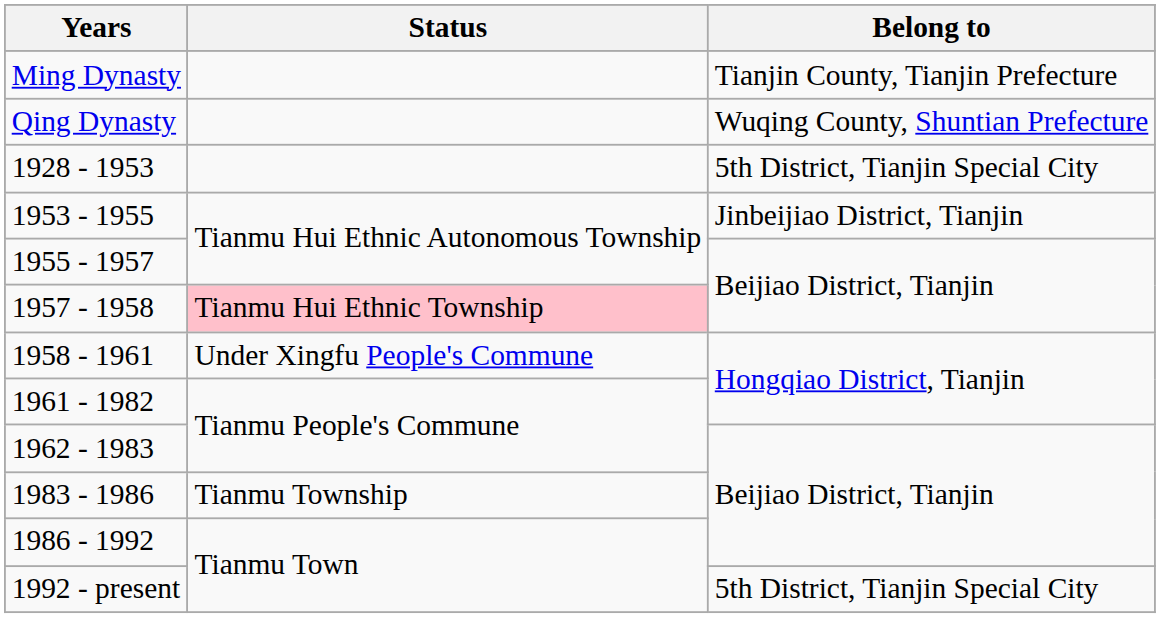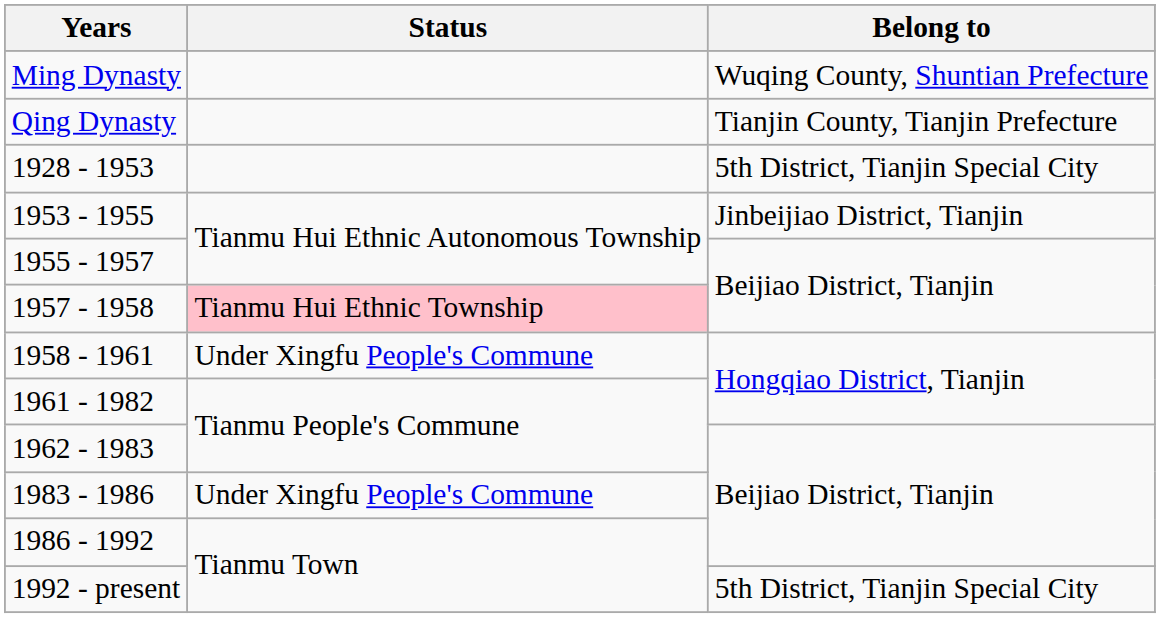Ming Dynasty | Belong to: Tianjin County, Tianjin Prefecture -> Wuqing County, Shuntian Prefecture
Qing Dynasty | Belong to: Wuqing County, Shuntian Prefecture -> Tianjin County, Tianjin Prefecture
1983 - 1986 | Status: Tianmu Township -> Under Xingfu People's Commune
